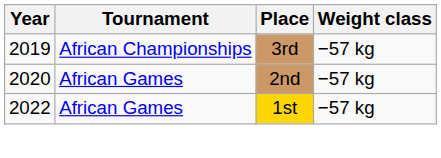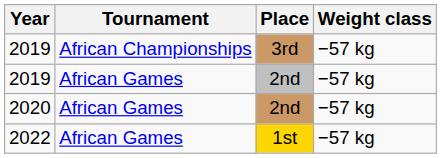+ row: 2019 | African Games | 2nd | −57 kg
